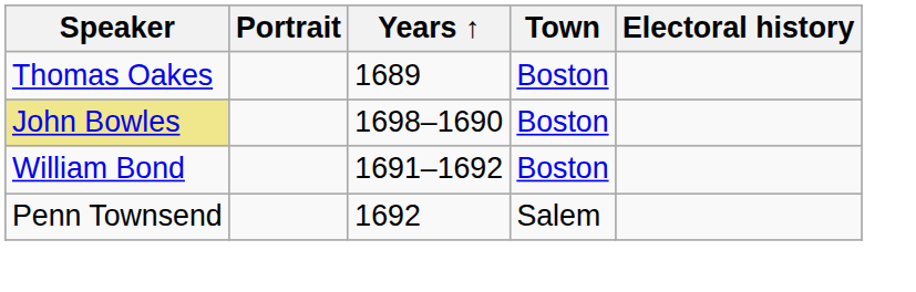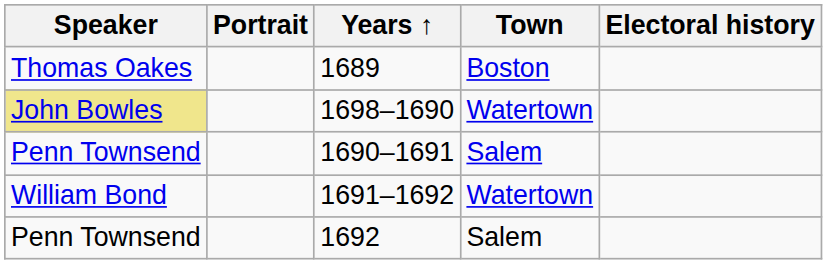1698–1690 | Town: Boston -> Watertown
+ row: Penn Townsend | 1690–1691 | Salem
1691–1692 | Town: Boston -> Watertown
